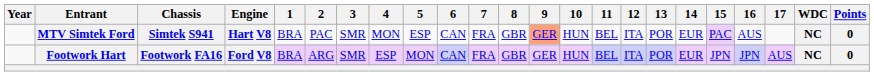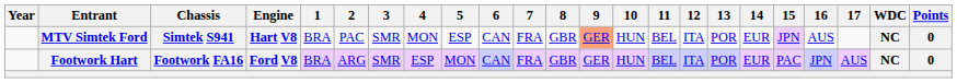MTV Simtek Ford | 15: PAC -> JPN
Footwork Hart | 15: JPN -> PAC
